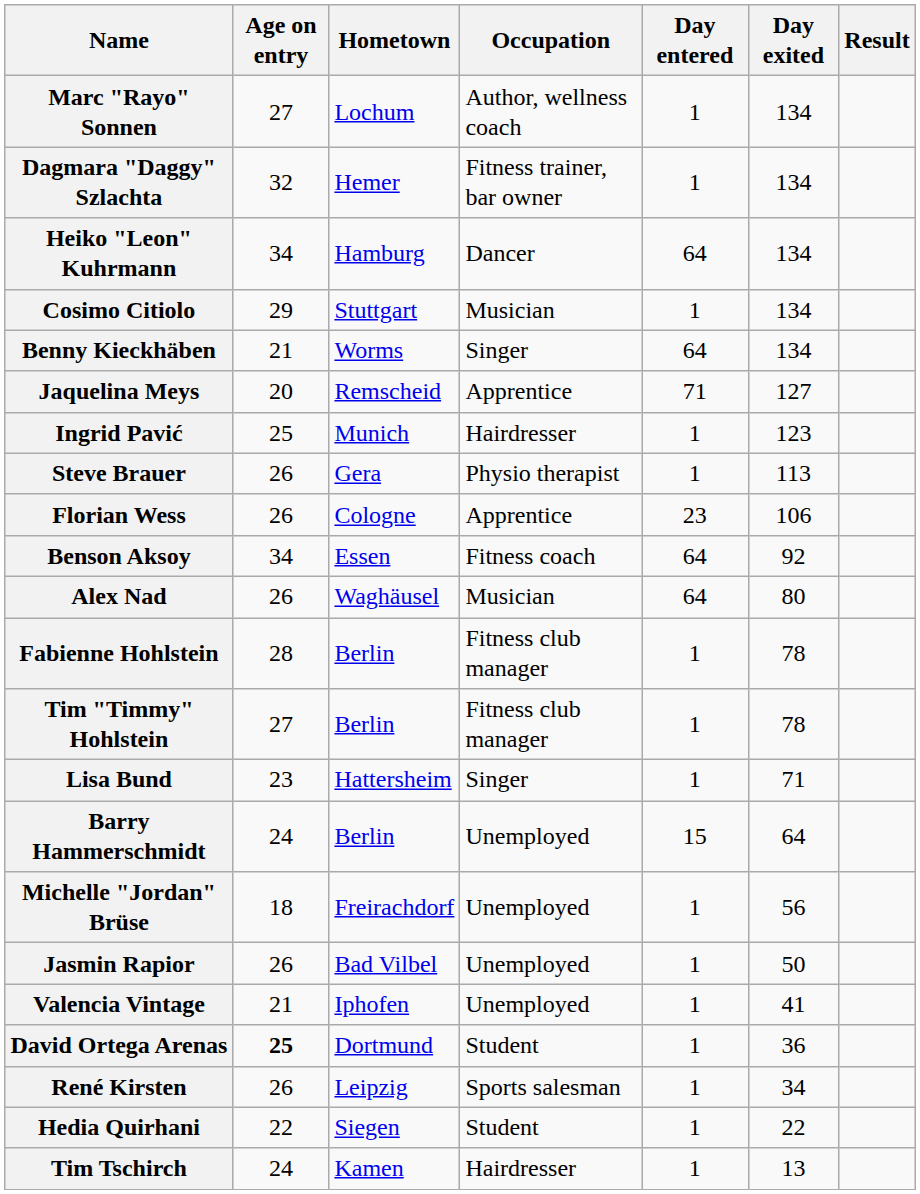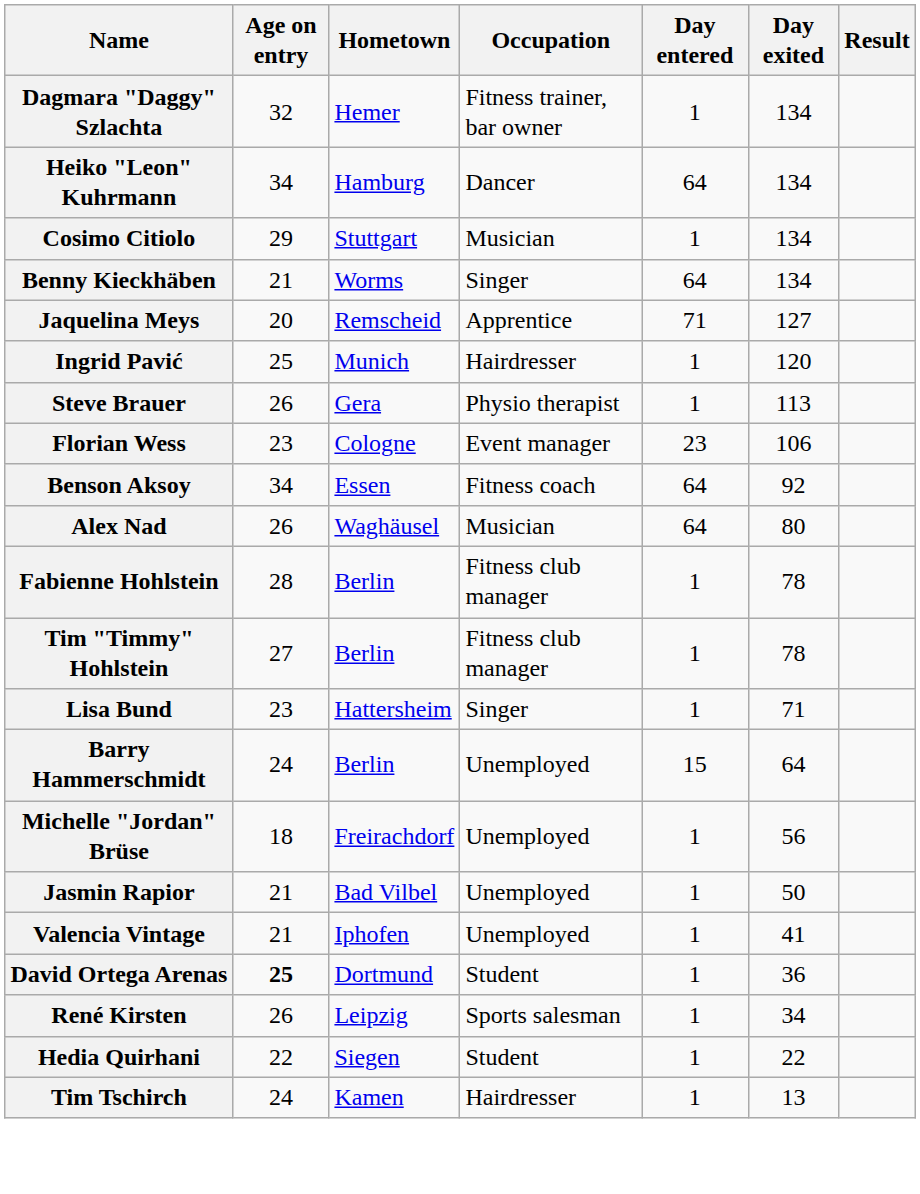- row: Marc "Rayo" Sonnen | 27 | Lochum | Author, wellness coach | 1 | 134
Ingrid Pavić | Day exited: 123 -> 120
Florian Wess | Age on entry: 26 -> 23
Florian Wess | Occupation: Apprentice -> Event manager
Jasmin Rapior | Age on entry: 26 -> 21
